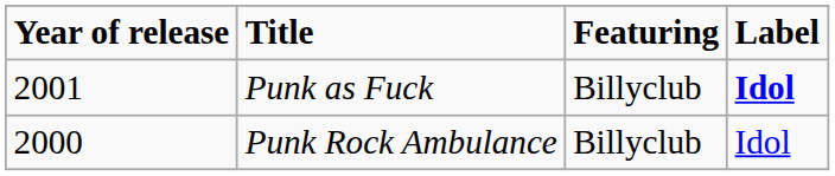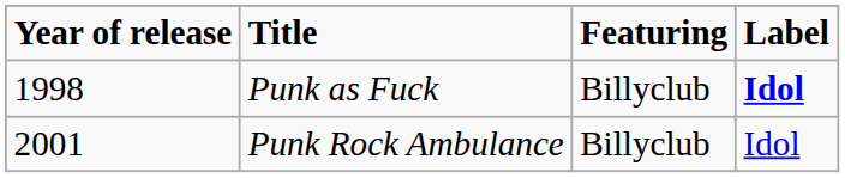Punk as Fuck | Year of release: 2001 -> 1998
Punk Rock Ambulance | Year of release: 2000 -> 2001
